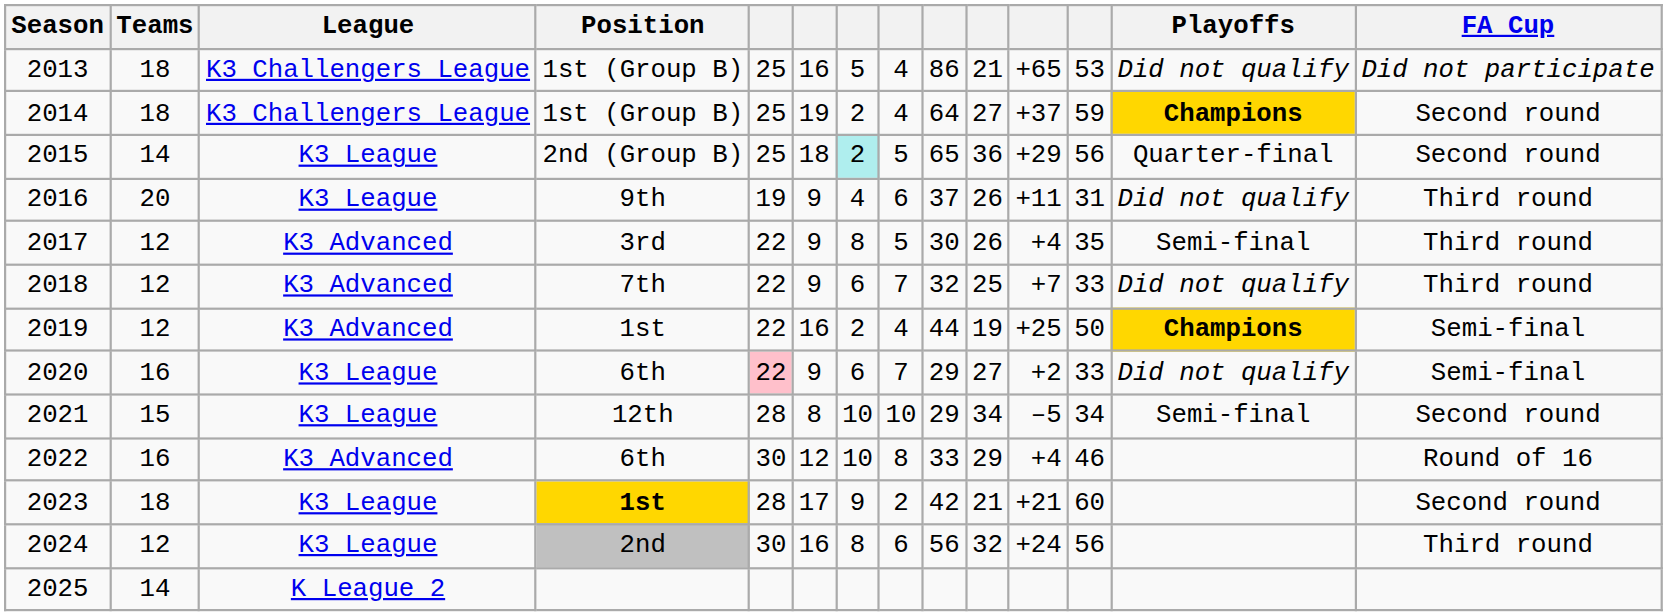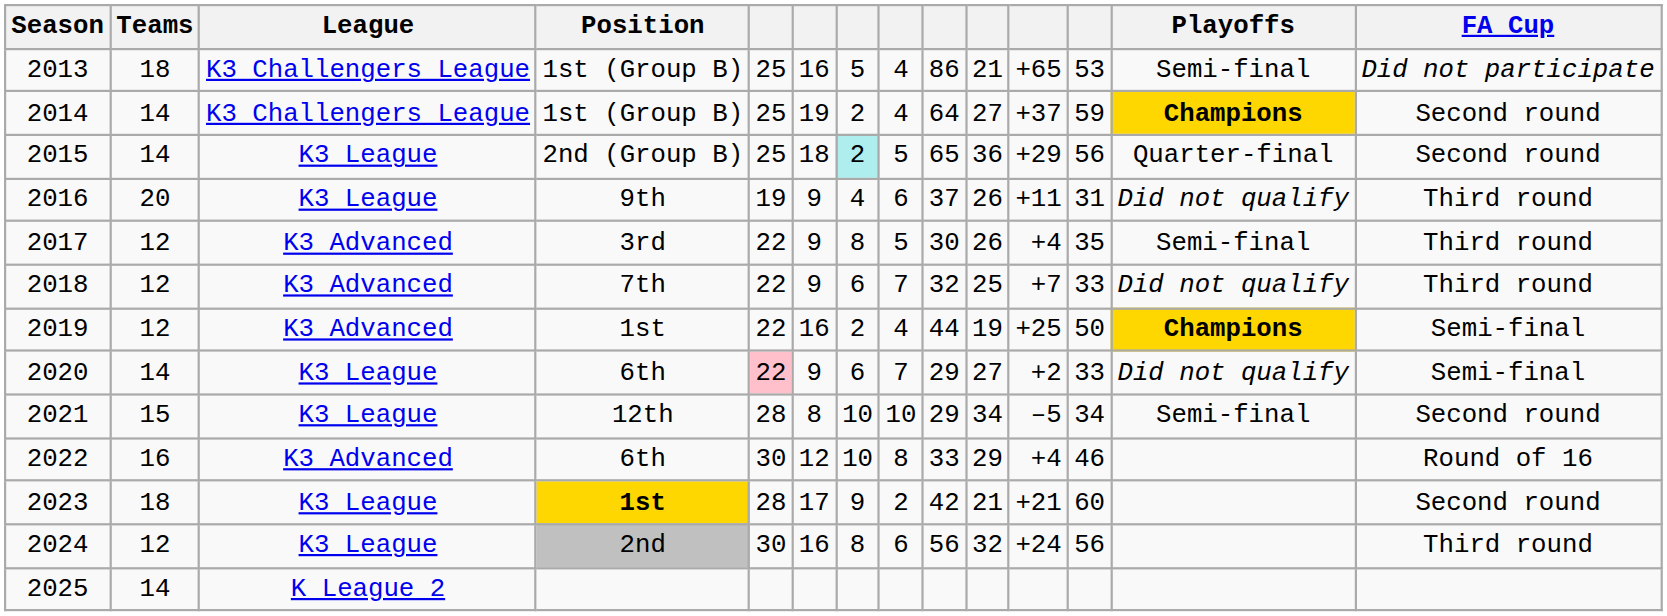2013 | Playoffs: Did not qualify -> Semi-final
2014 | Teams: 18 -> 14
2020 | Teams: 16 -> 14
